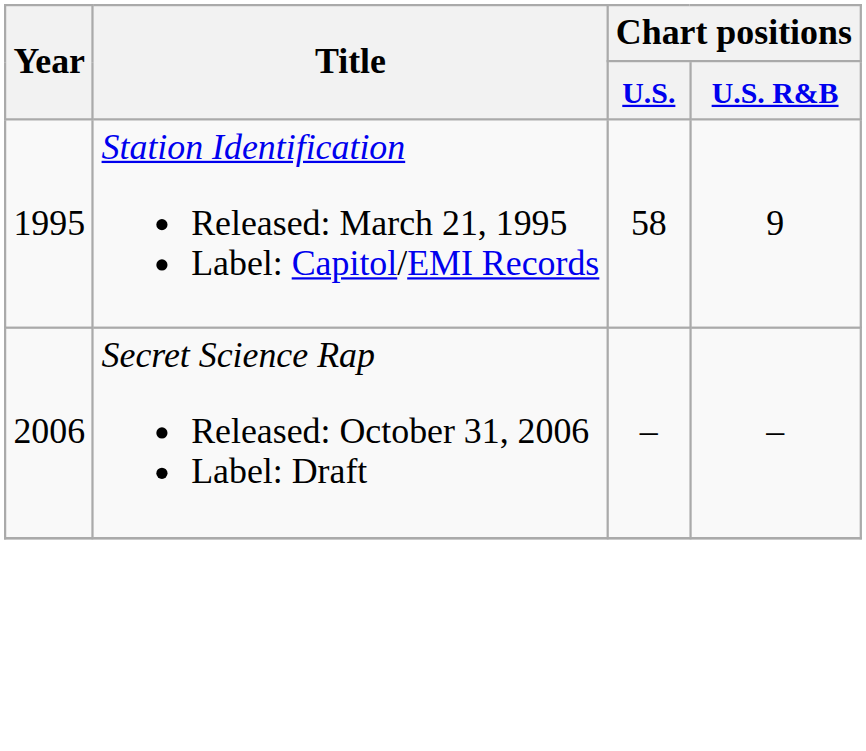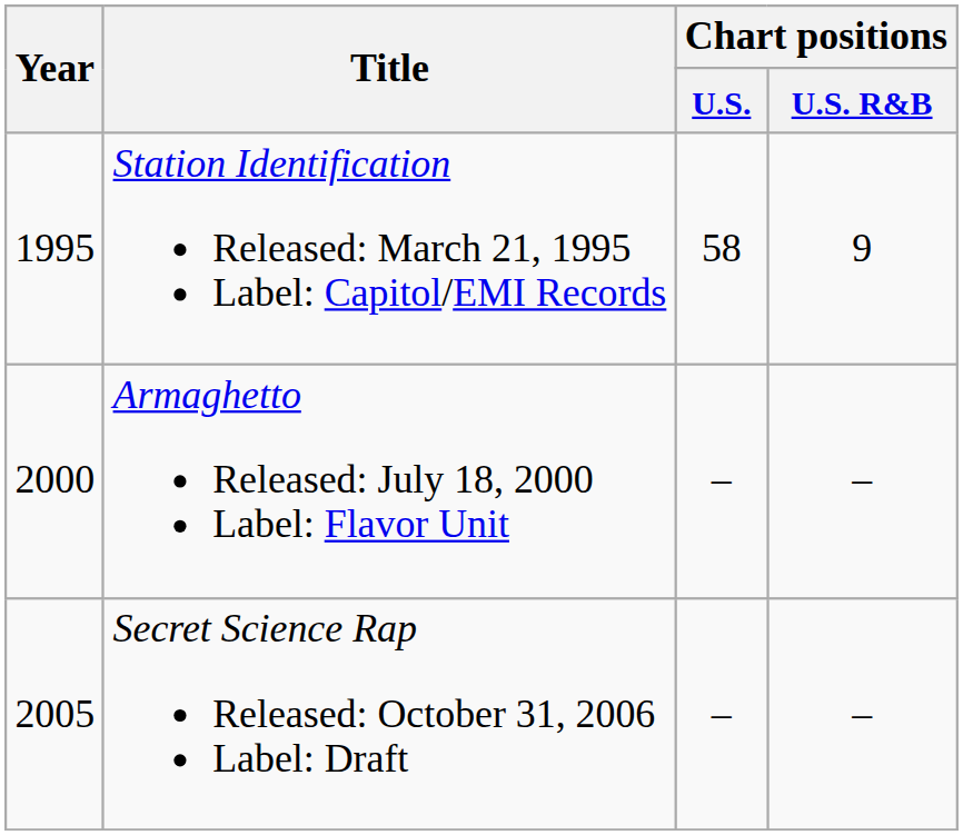+ row: 2000 | Armaghetto Released: July 18, 2000 Label: Flavor Unit | – | –
Secret Science Rap Released: October 31, 2006 Label: Draft | Year: 2006 -> 2005
